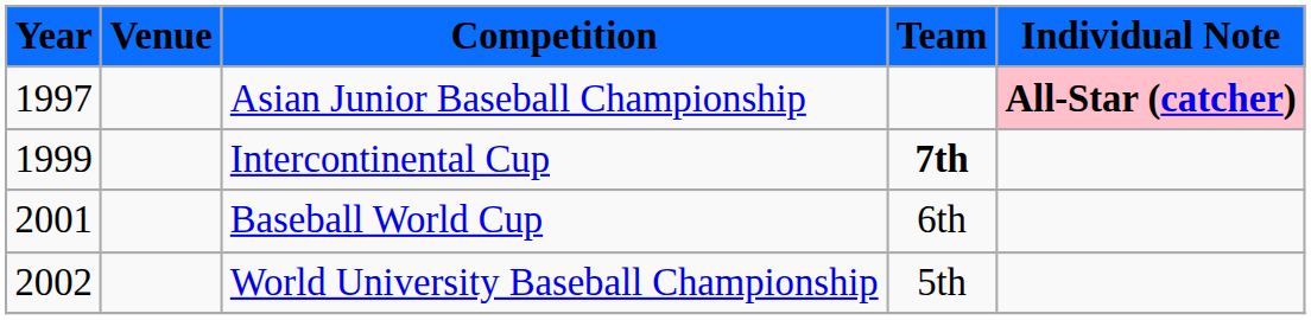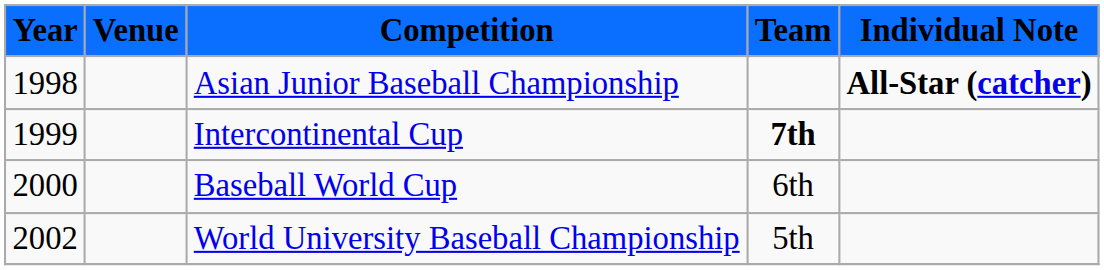Asian Junior Baseball Championship | Year: 1997 -> 1998
Asian Junior Baseball Championship | Individual Note: pink background -> no background
Baseball World Cup | Year: 2001 -> 2000
